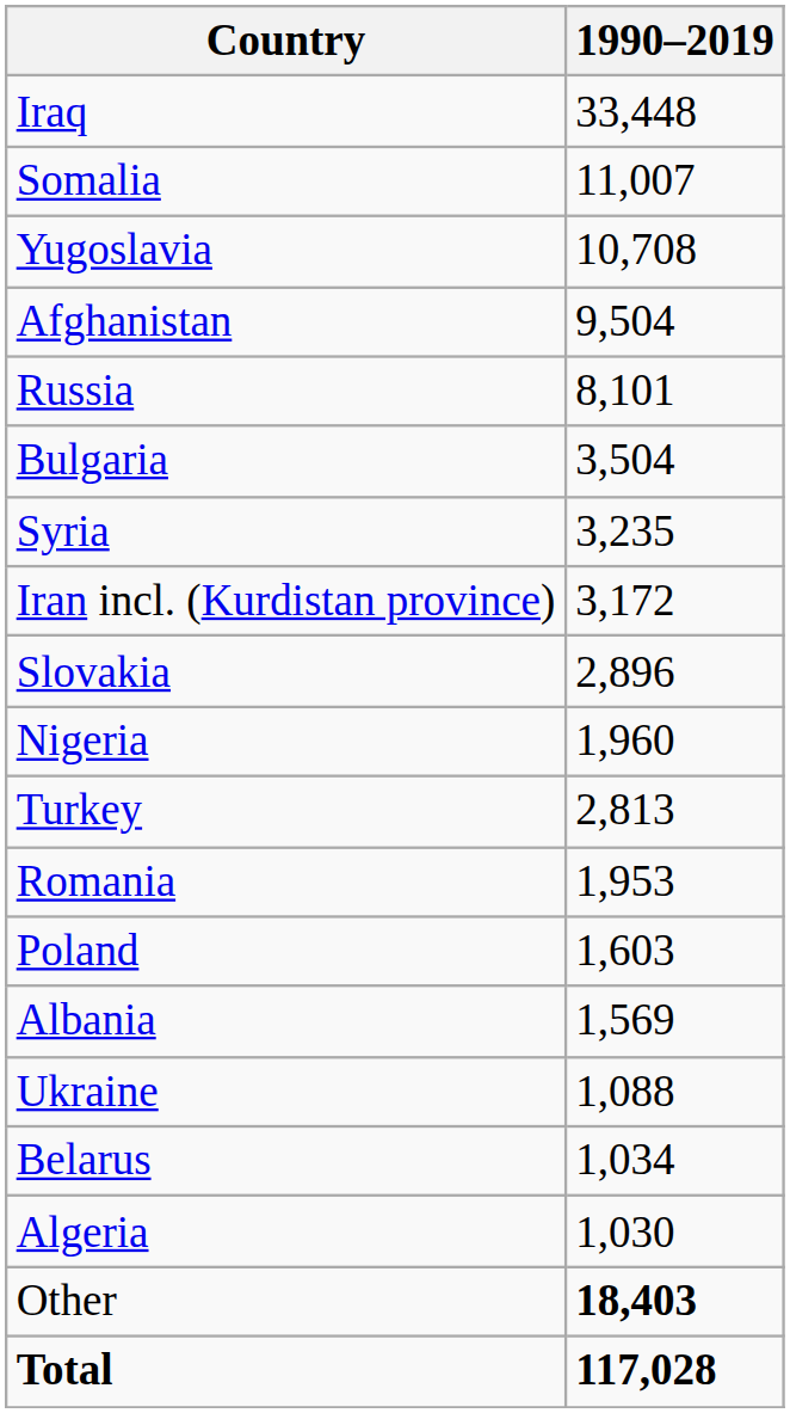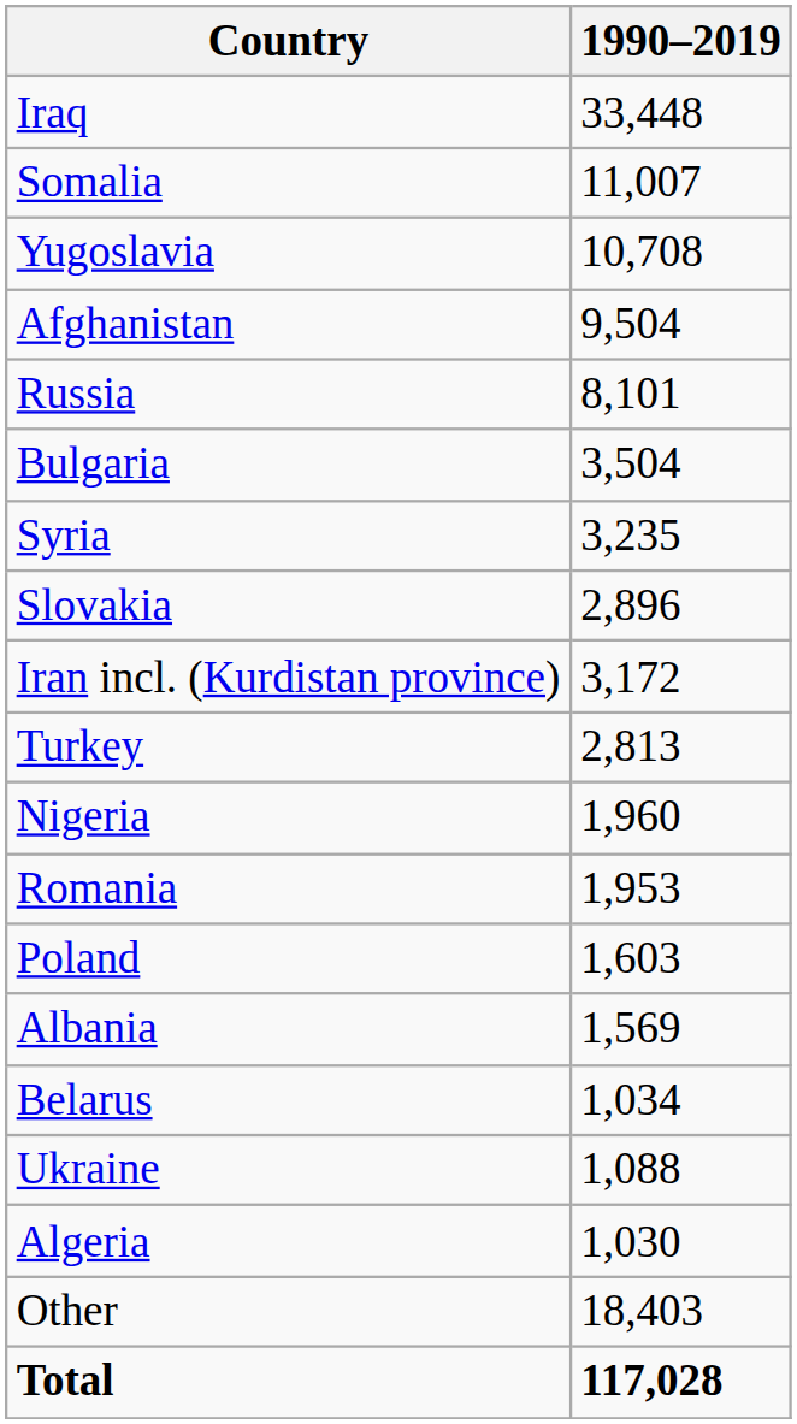rows swapped: Iran incl. (Kurdistan province) <-> Slovakia
rows swapped: Turkey <-> Nigeria
rows swapped: Ukraine <-> Belarus
Other | 1990–2019: bold -> normal
